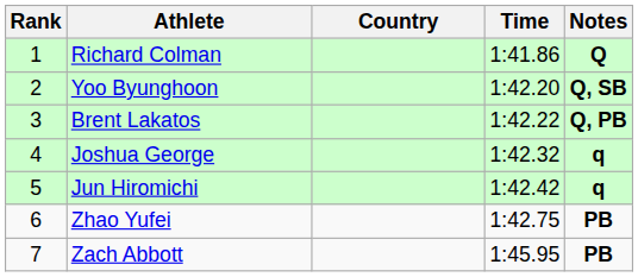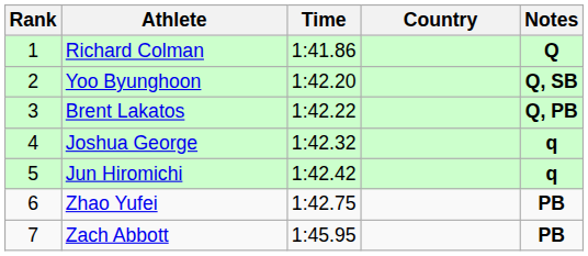columns swapped: Country <-> Time
